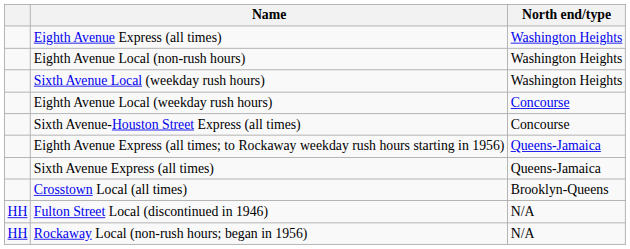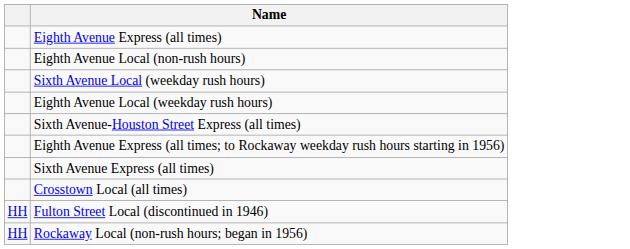- column: North end/type | Washington Heights | Washington Heights | Washington Heights | Concourse | Concourse | Queens-Jamaica | Queens-Jamaica | Brooklyn-Queens | N/A | N/A
